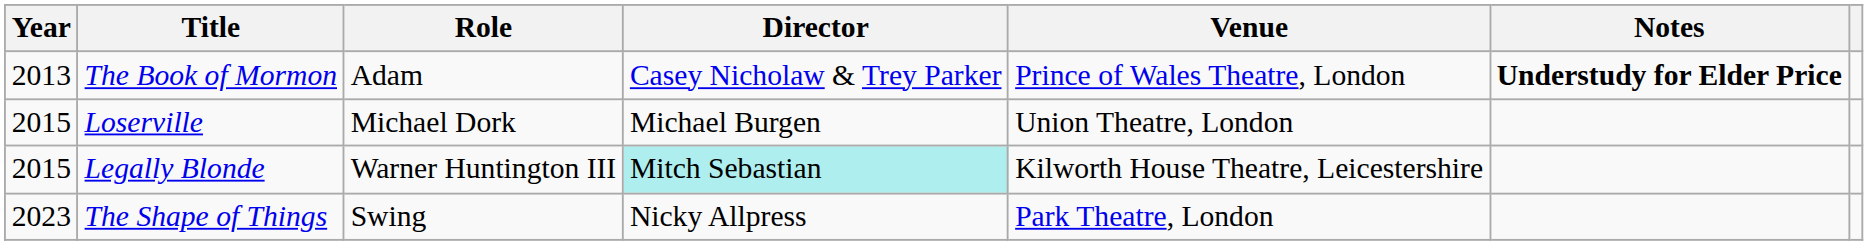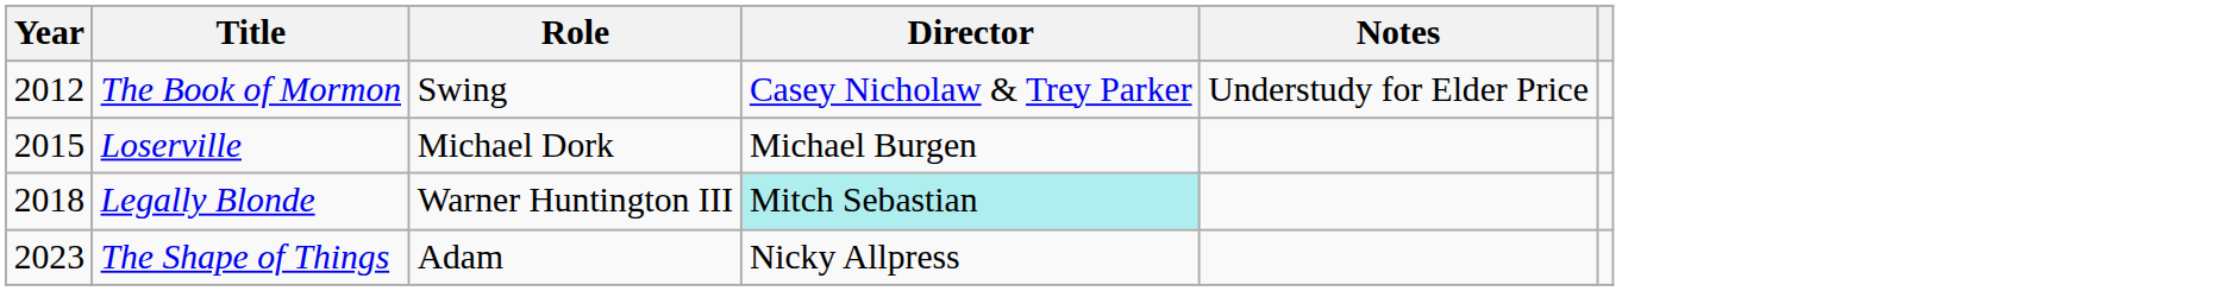- column: Venue | Prince of Wales Theatre, London | Union Theatre, London | Kilworth House Theatre, Leicestershire | Park Theatre, London
The Book of Mormon | Year: 2013 -> 2012
The Book of Mormon | Role: Adam -> Swing
The Book of Mormon | Notes: bold -> normal
Legally Blonde | Year: 2015 -> 2018
The Shape of Things | Role: Swing -> Adam
